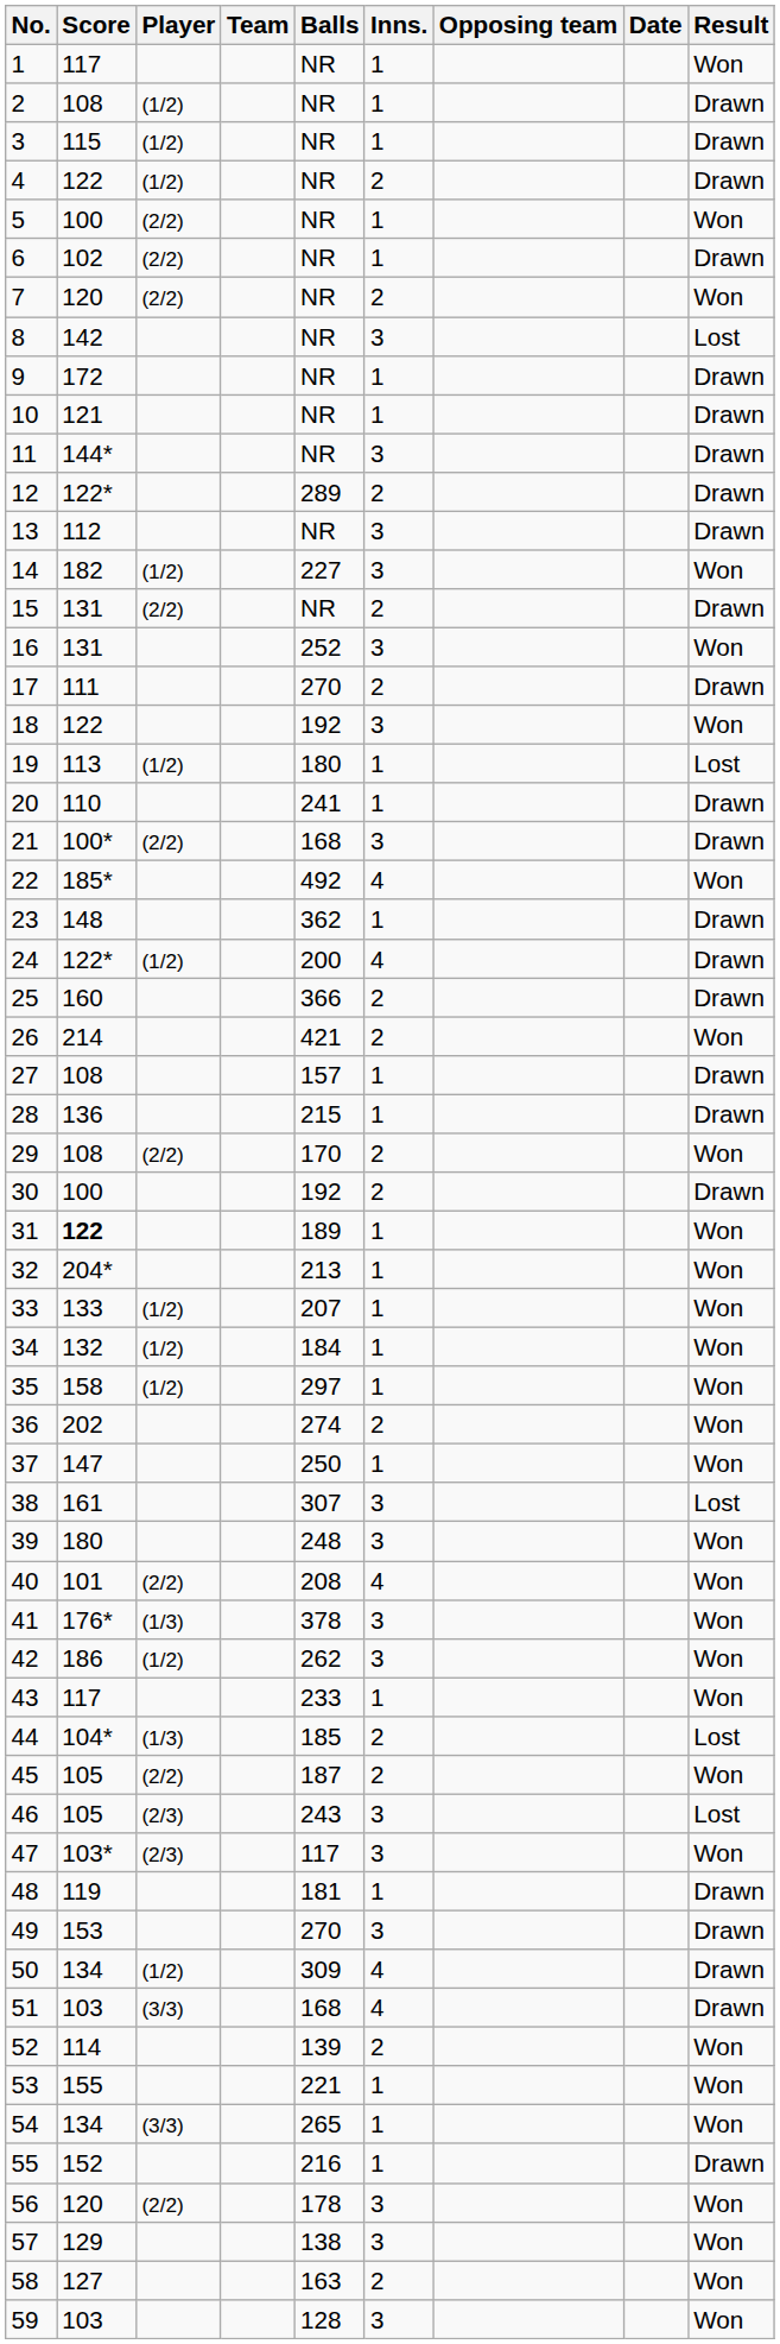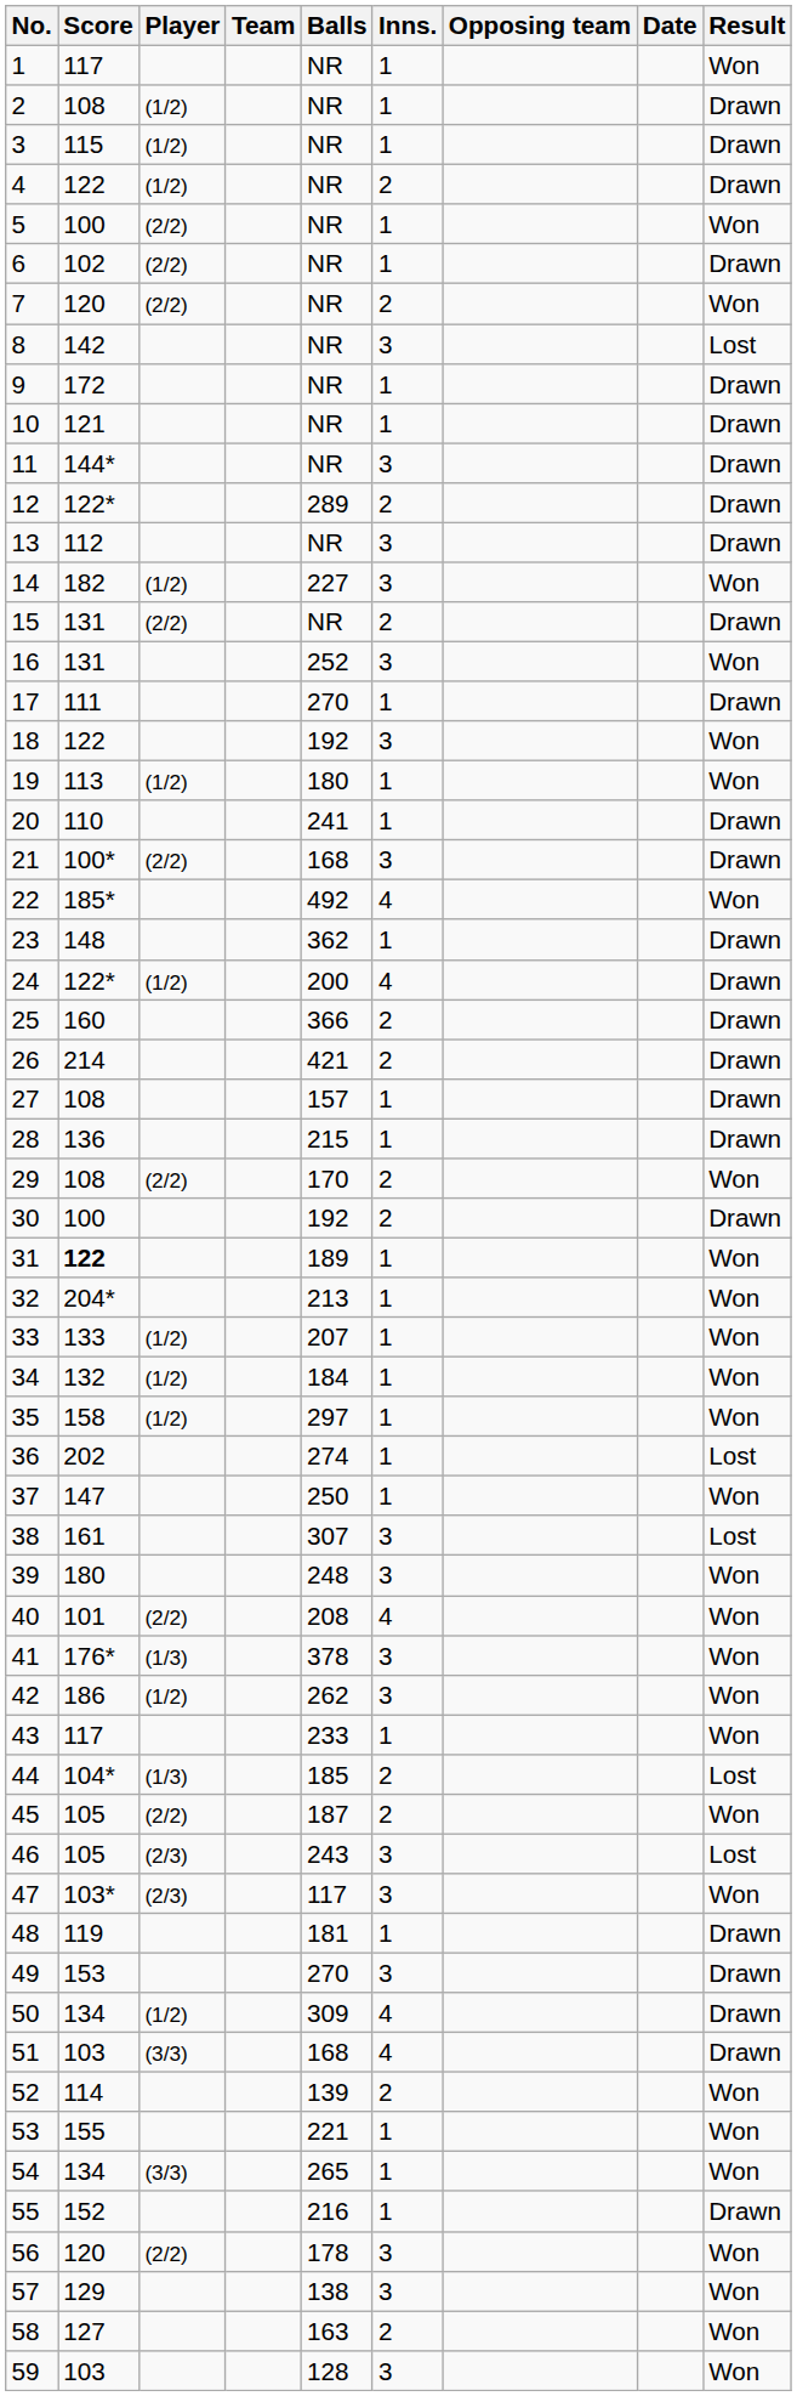17 | Inns.: 2 -> 1
19 | Result: Lost -> Won
26 | Result: Won -> Drawn
36 | Inns.: 2 -> 1
36 | Result: Won -> Lost
